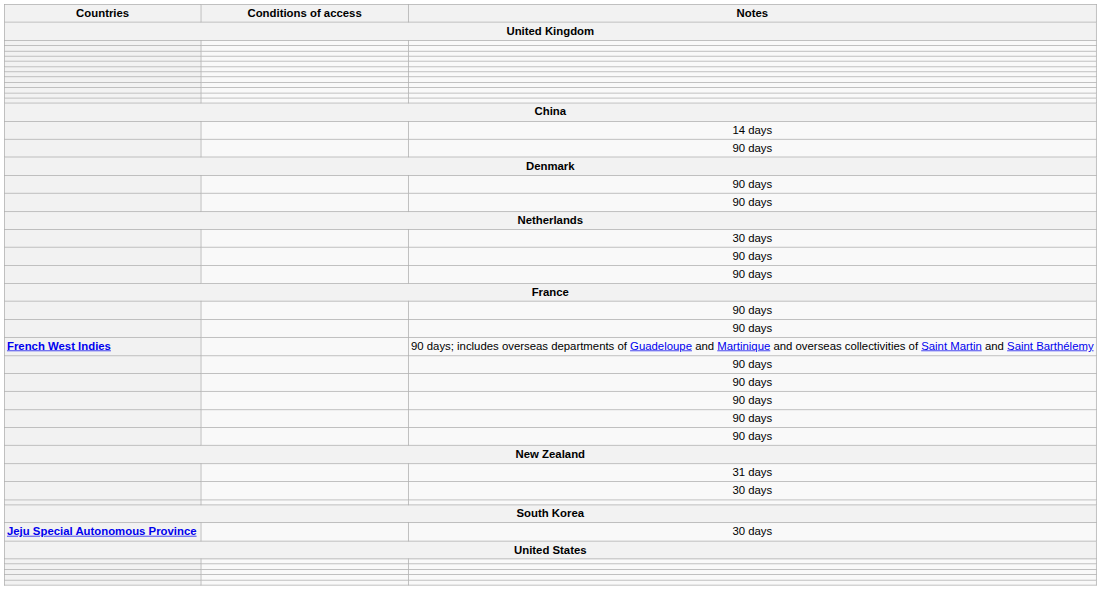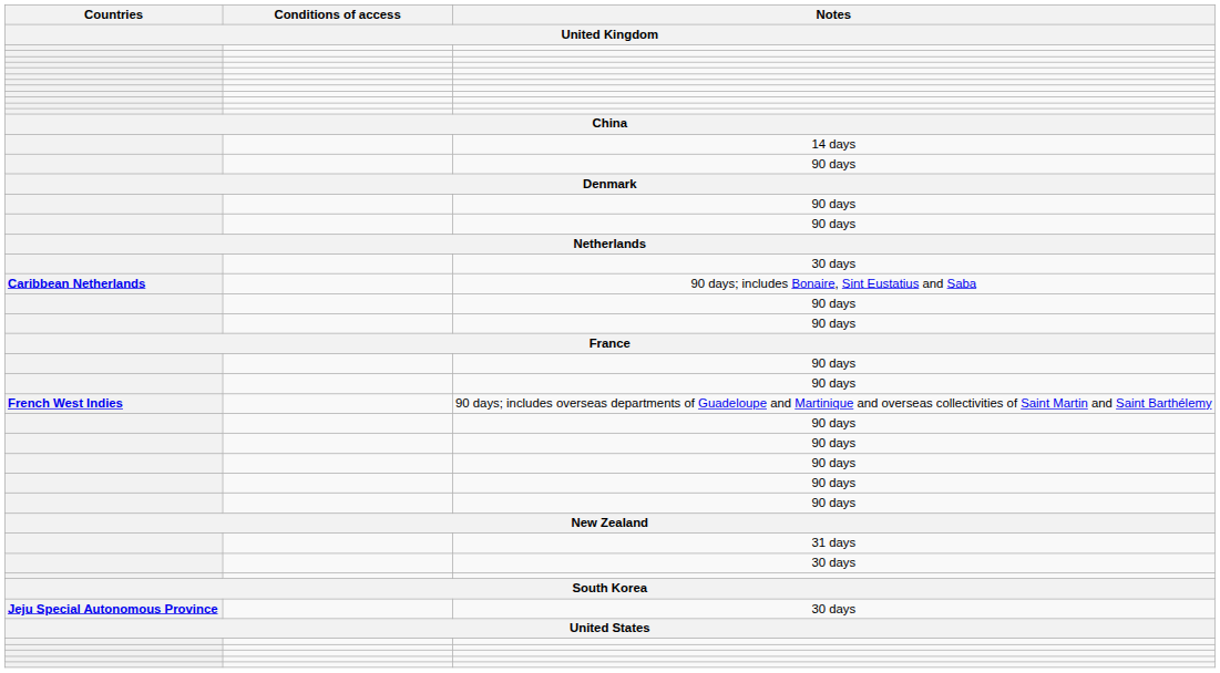+ row: Caribbean Netherlands | 90 days; includes Bonaire, Sint Eustatius and Saba
